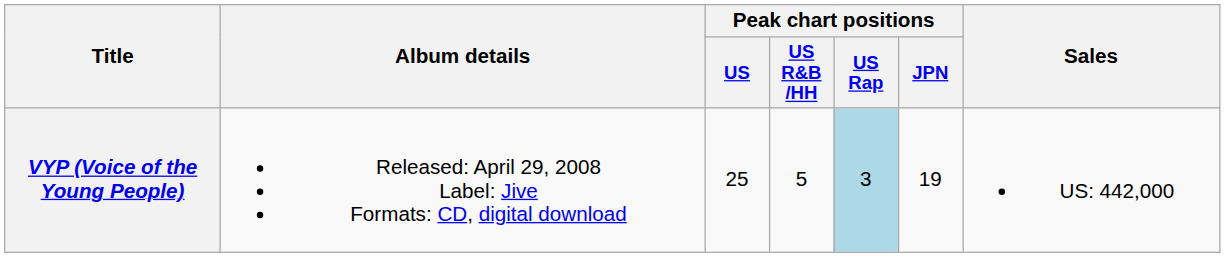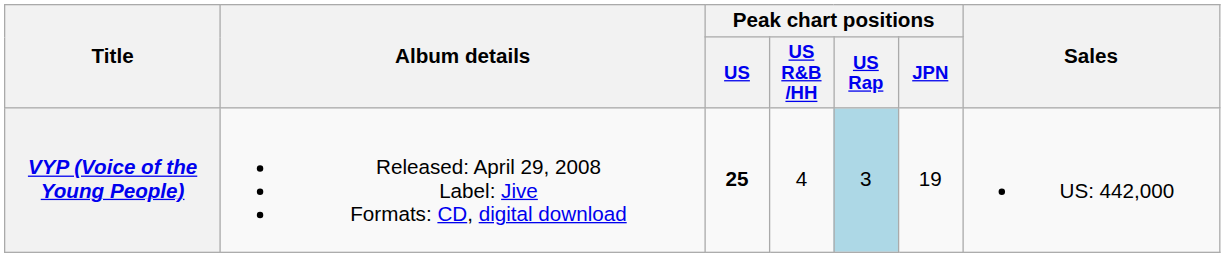VYP (Voice of the Young People) | Peak chart positions / US: normal -> bold
VYP (Voice of the Young People) | Peak chart positions / US R&B /HH: 5 -> 4
